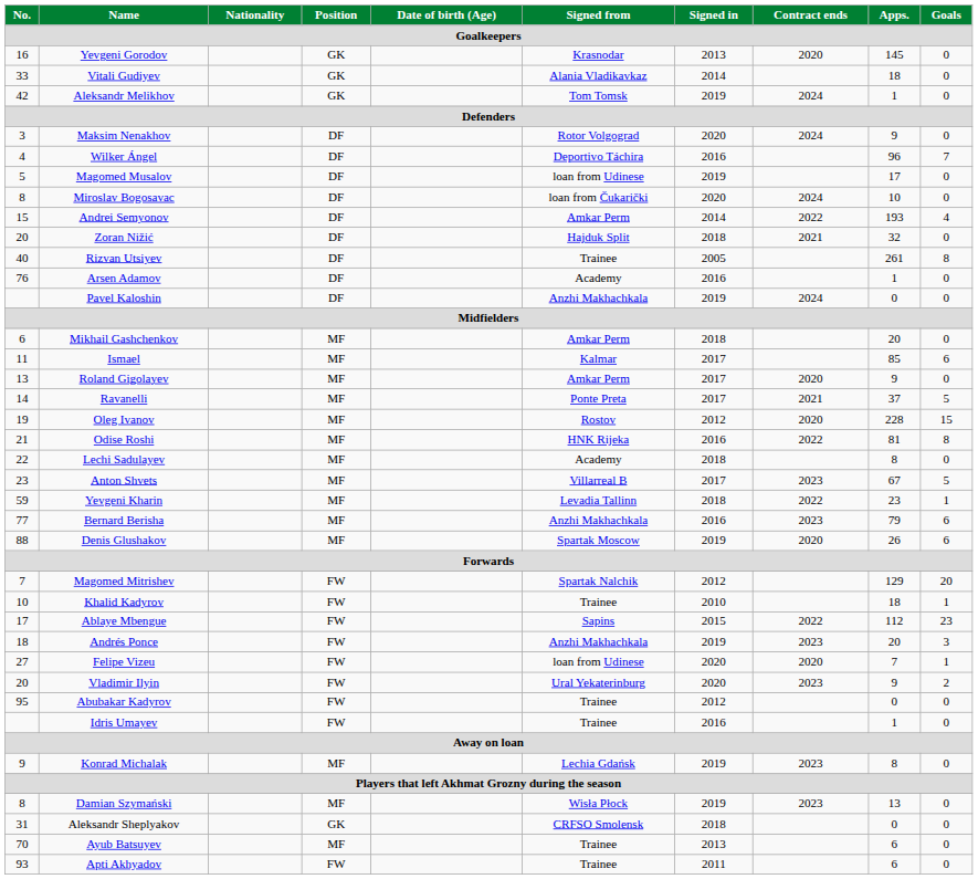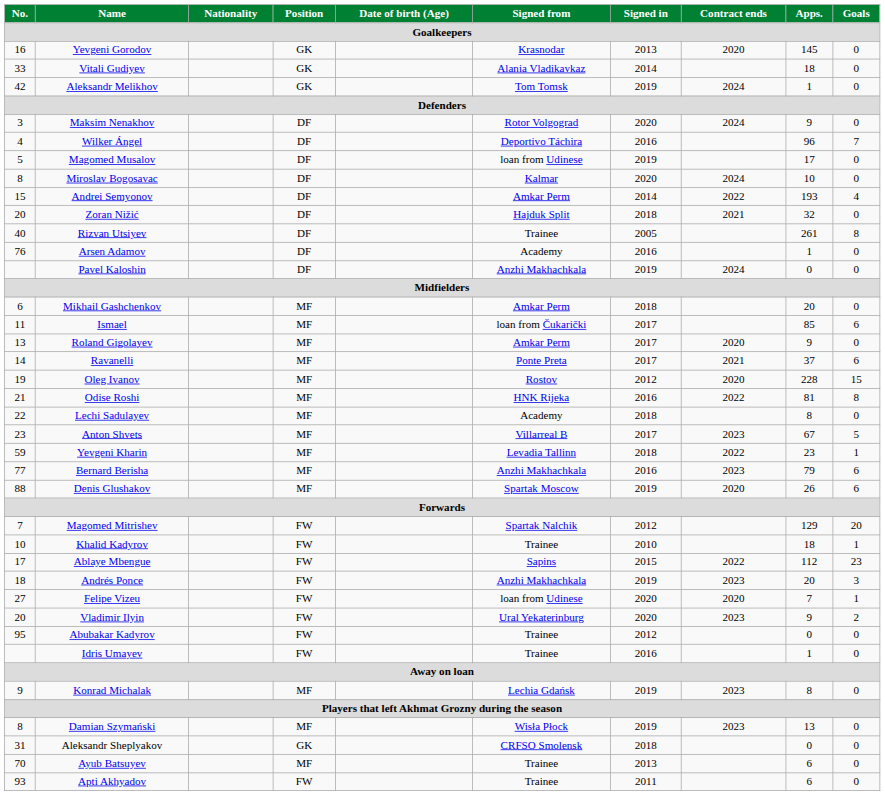Miroslav Bogosavac | Signed from: loan from Čukarički -> Kalmar
Ismael | Signed from: Kalmar -> loan from Čukarički
Ravanelli | Goals: 5 -> 6
